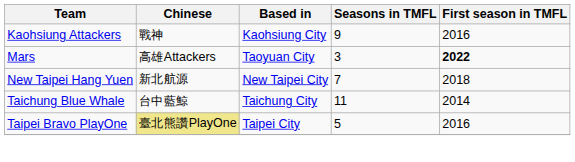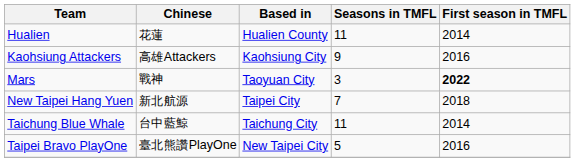+ row: Hualien | 花蓮 | Hualien County | 11 | 2014
Kaohsiung Attackers | Chinese: 戰神 -> 高雄Attackers
Mars | Chinese: 高雄Attackers -> 戰神
New Taipei Hang Yuen | Based in: New Taipei City -> Taipei City
Taipei Bravo PlayOne | Chinese: khaki background -> no background
Taipei Bravo PlayOne | Based in: Taipei City -> New Taipei City
